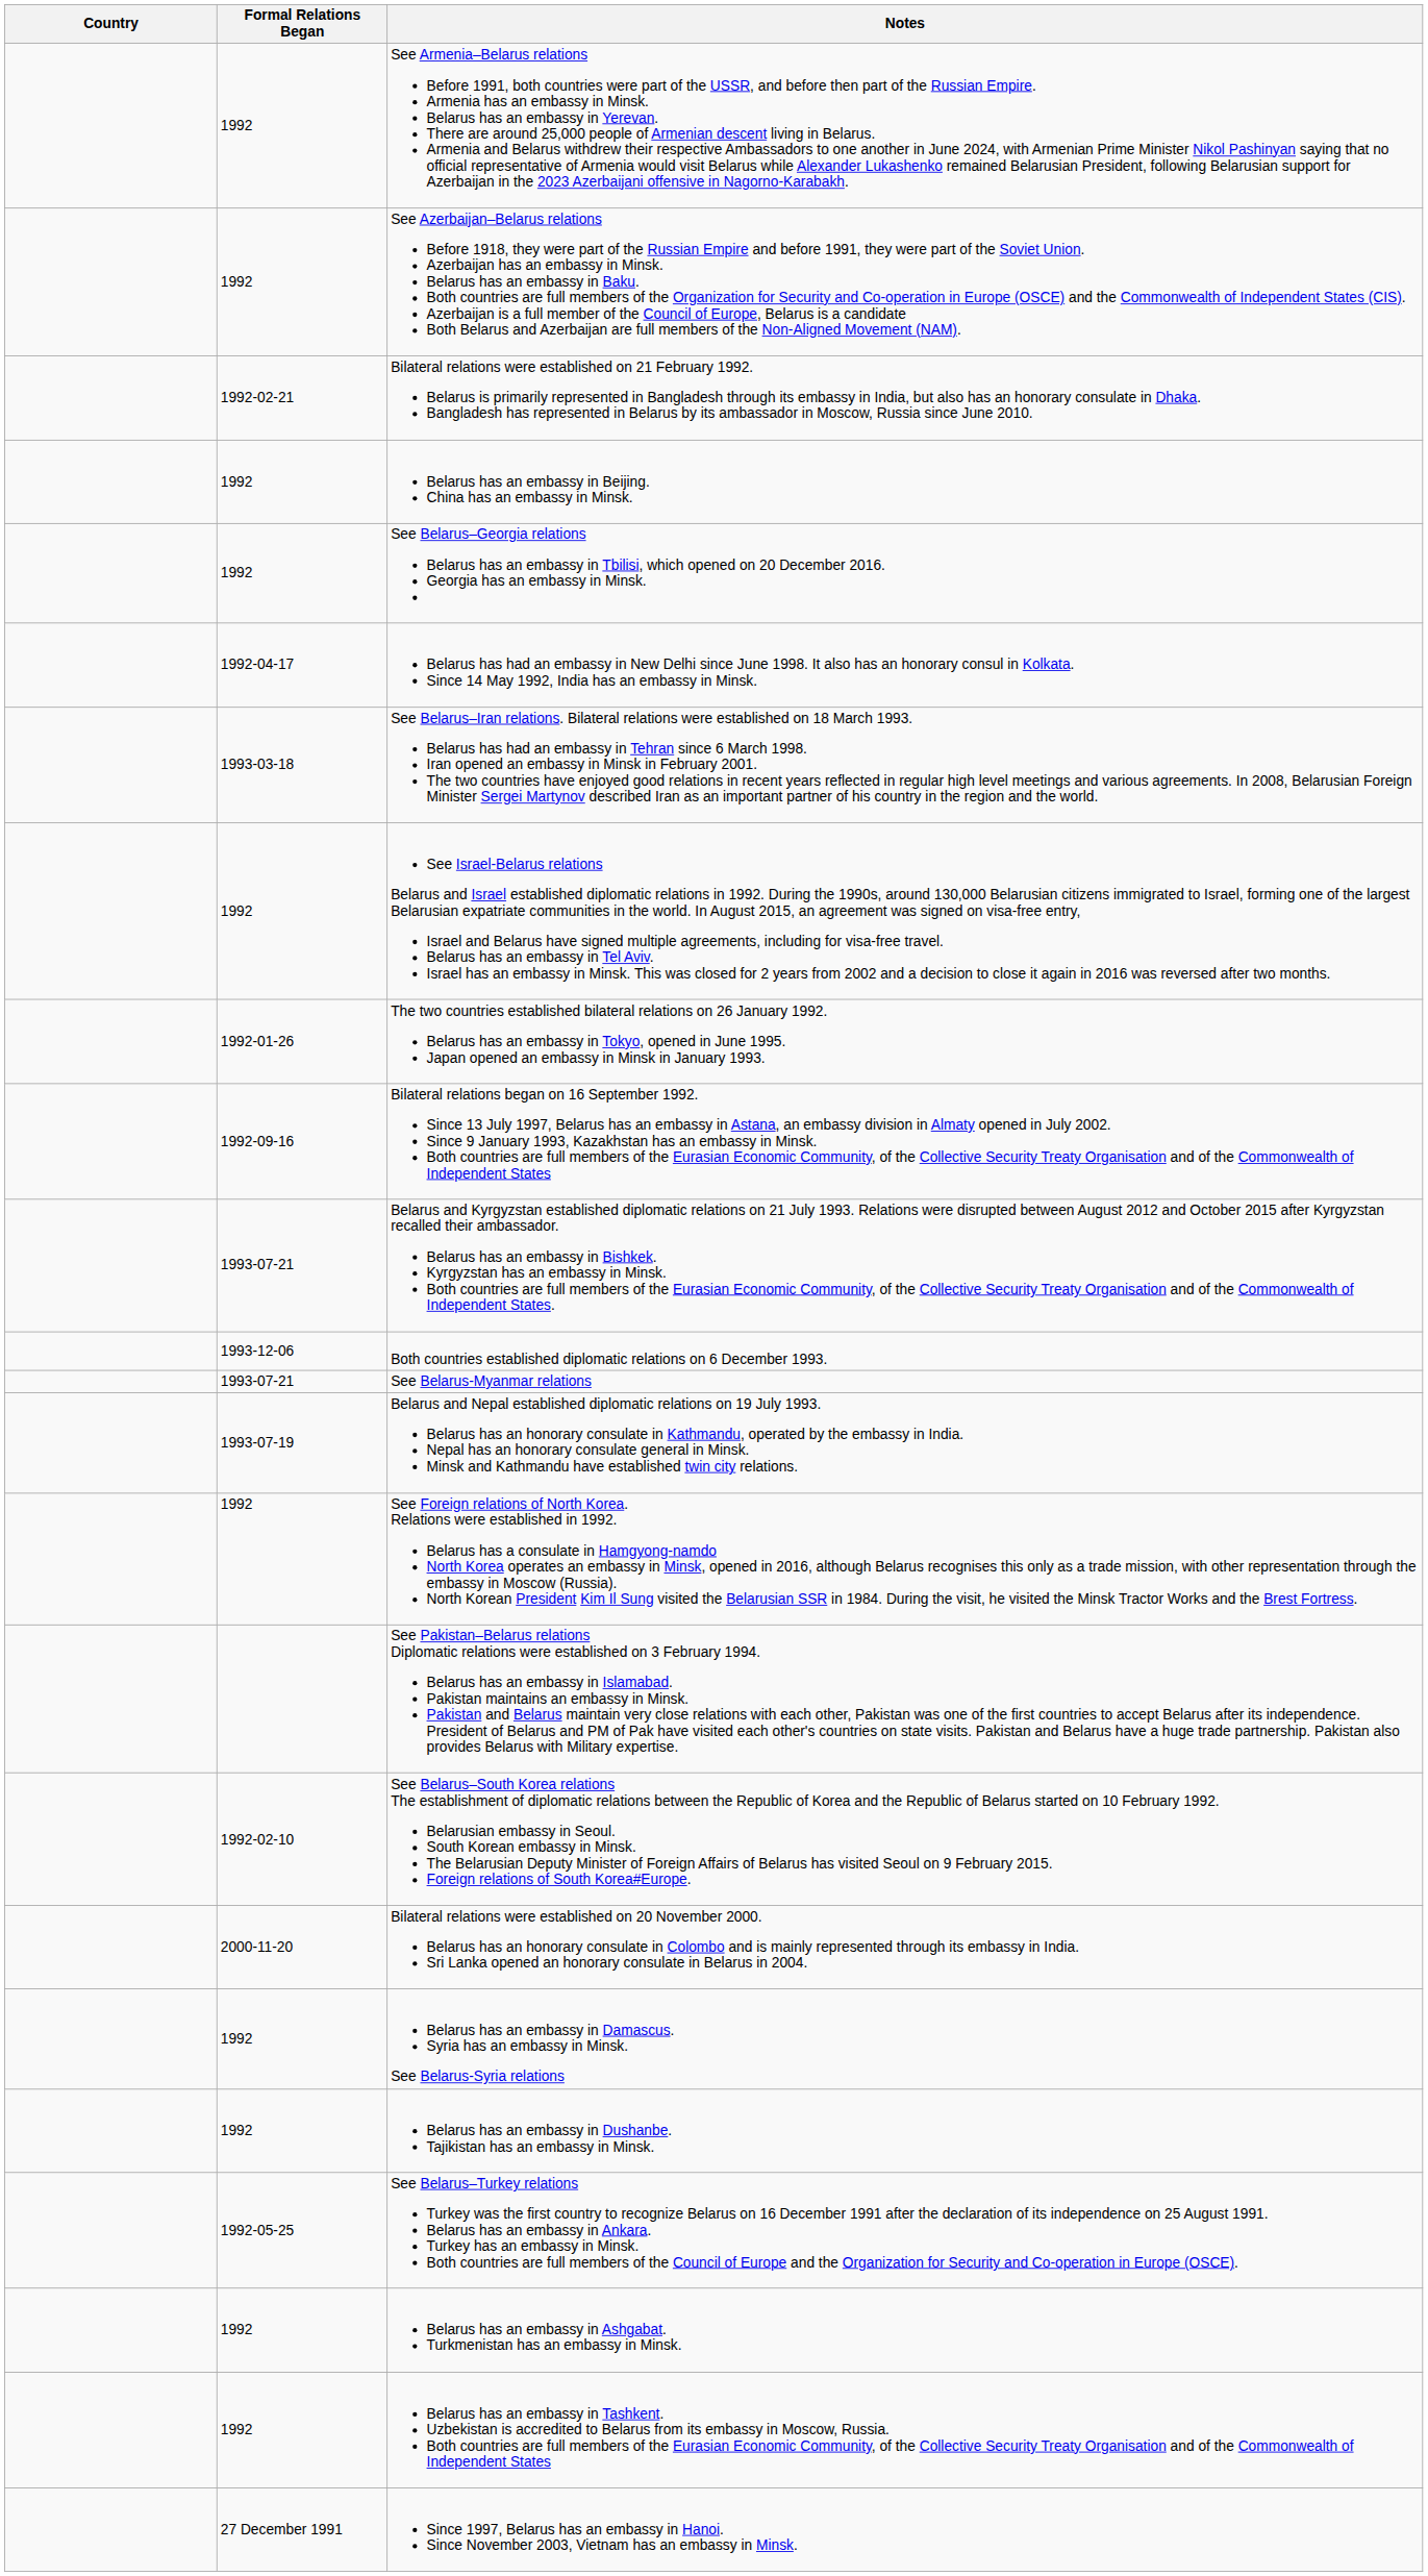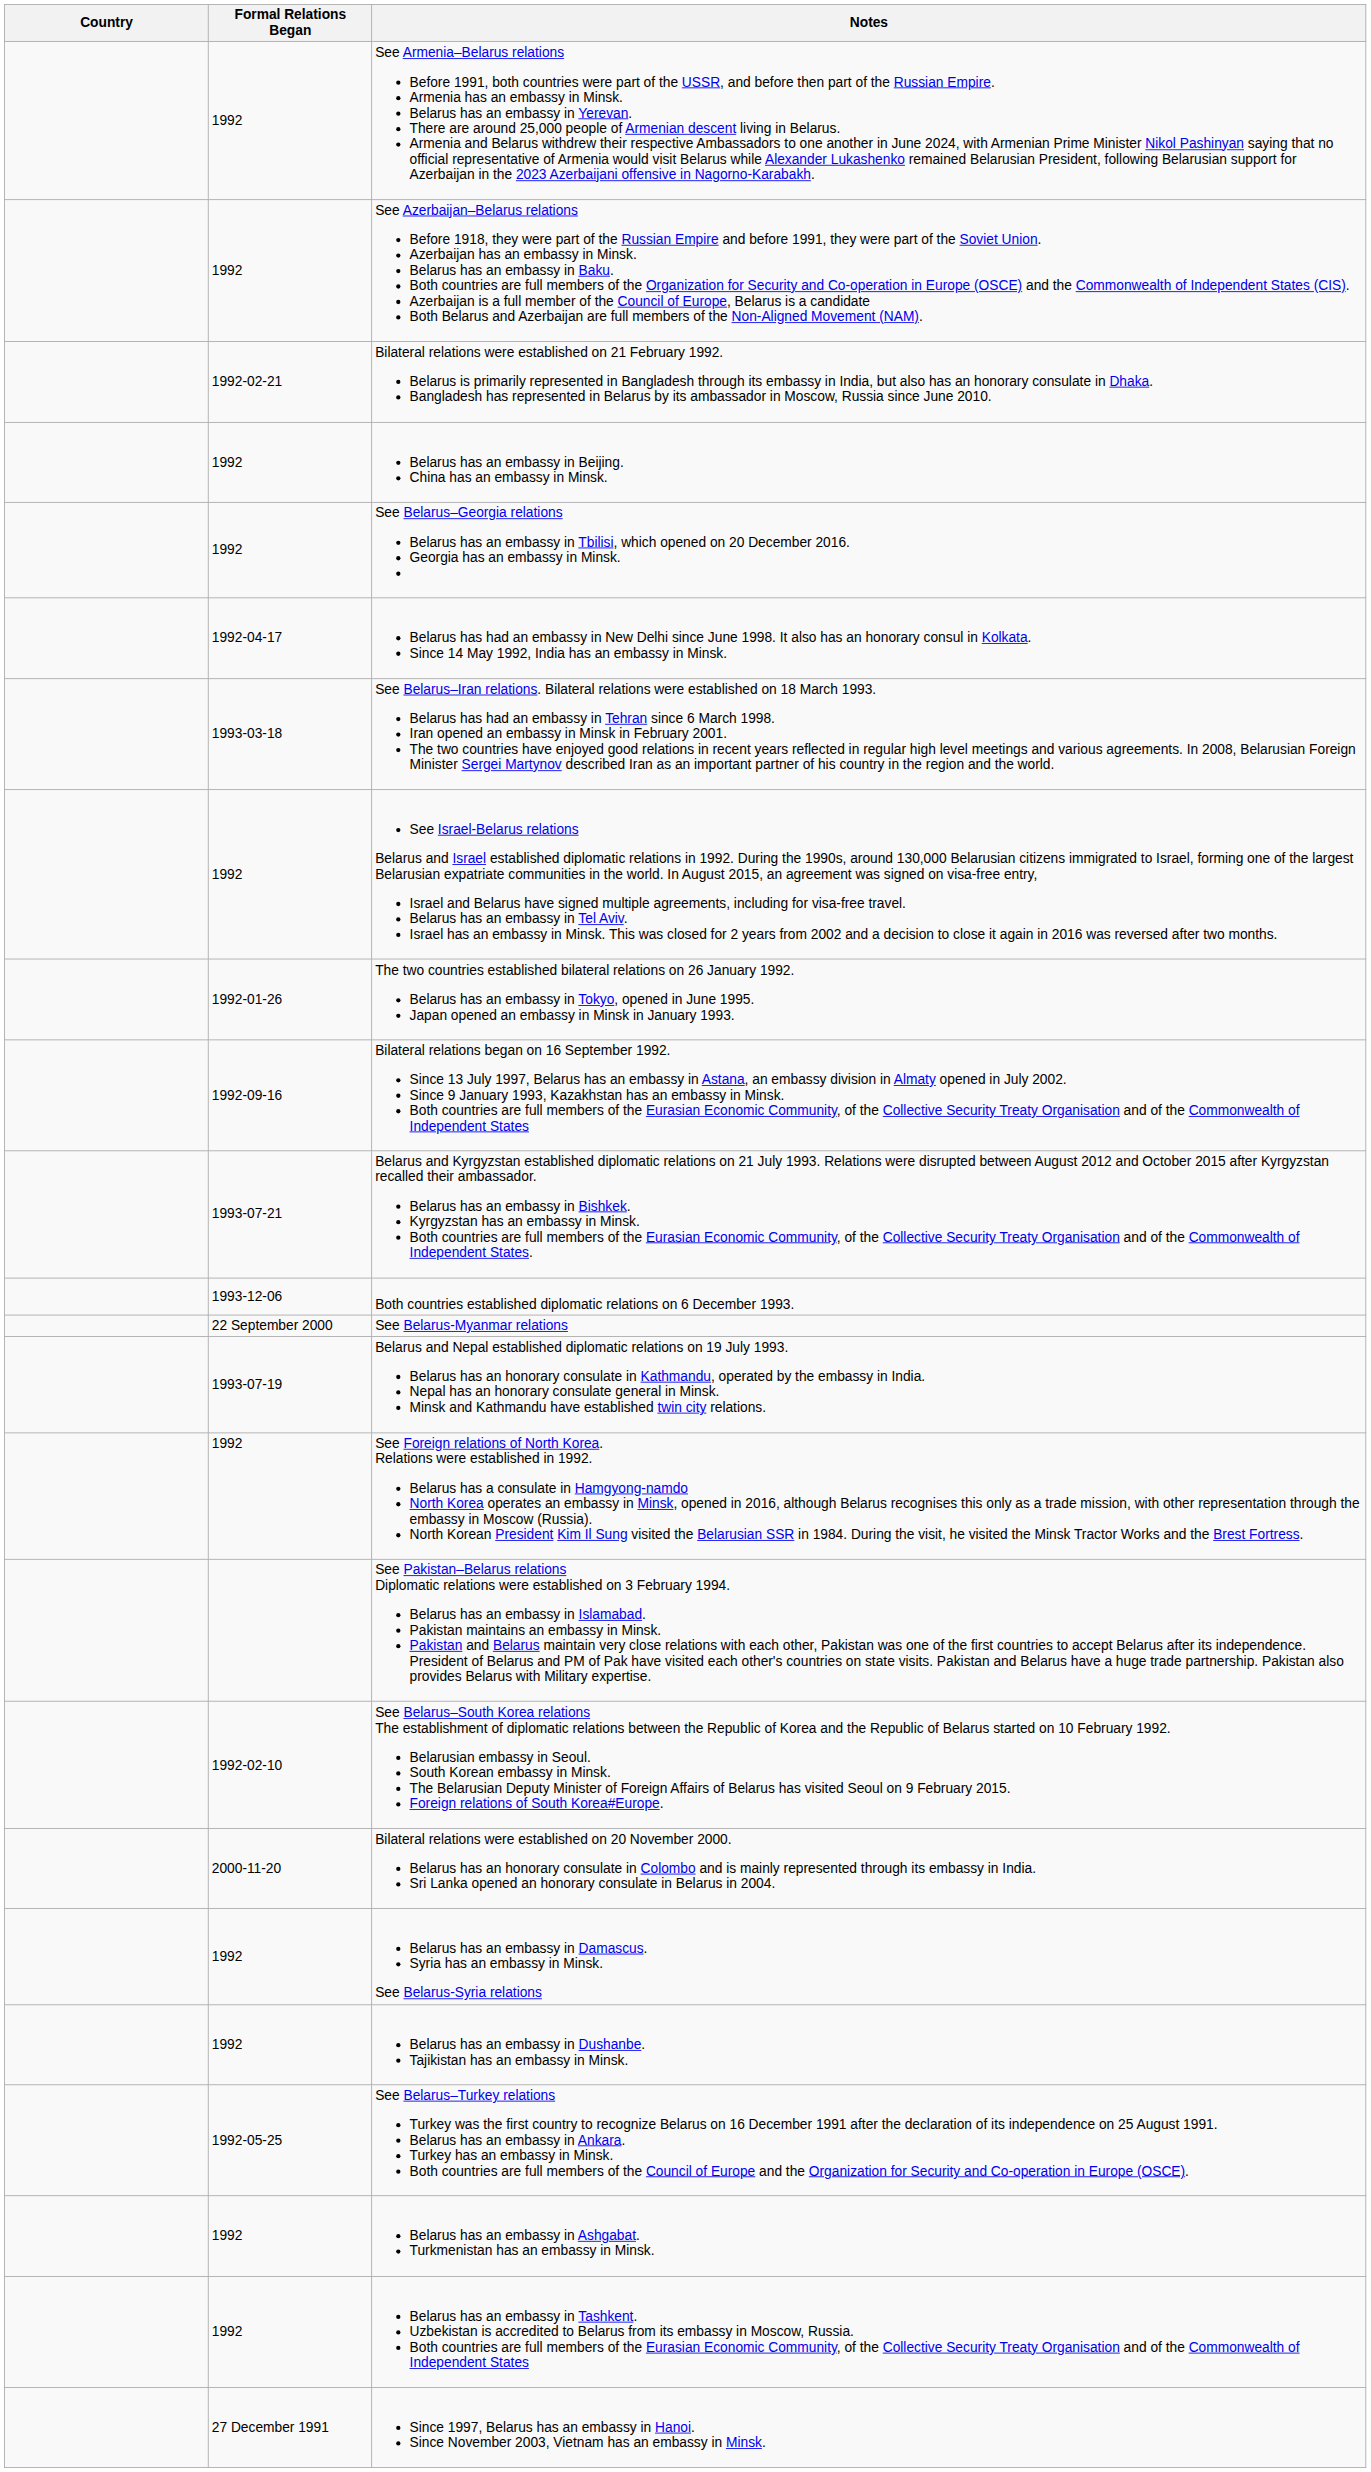See Belarus-Myanmar relations | Formal Relations Began: 1993-07-21 -> 22 September 2000
